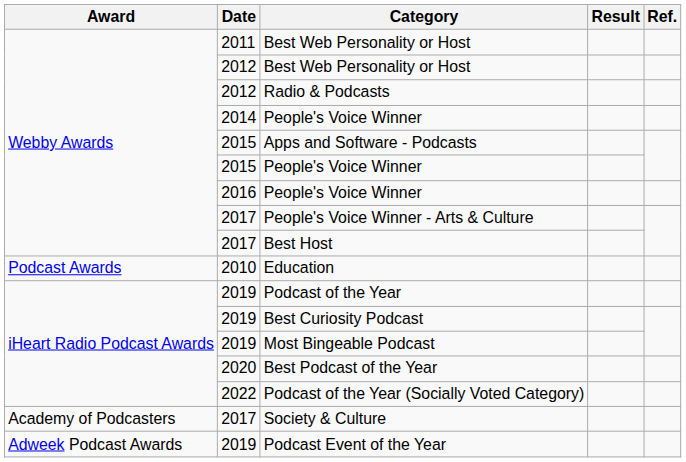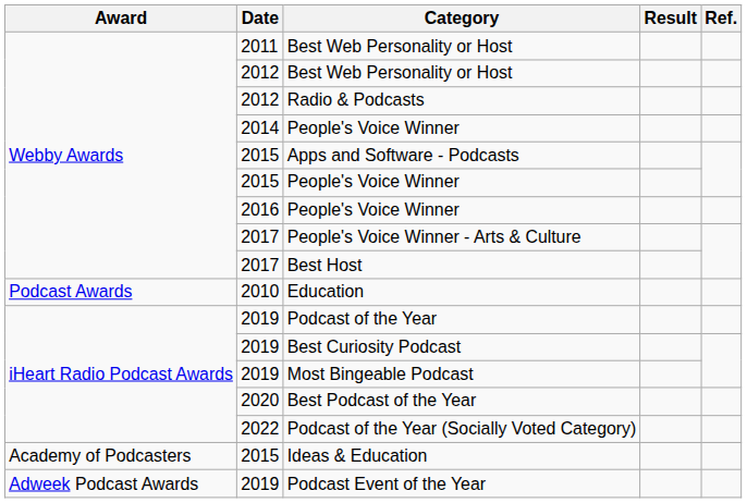+ row: Academy of Podcasters | 2015 | Ideas & Education
- row: Academy of Podcasters | 2017 | Society & Culture
